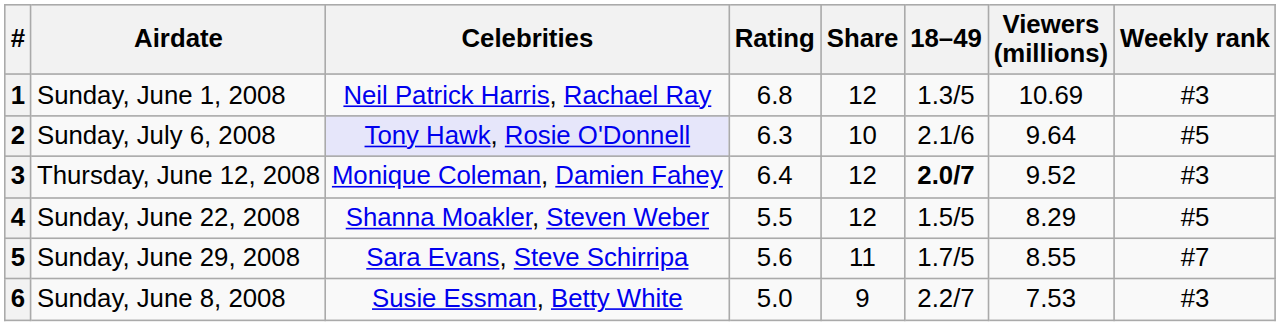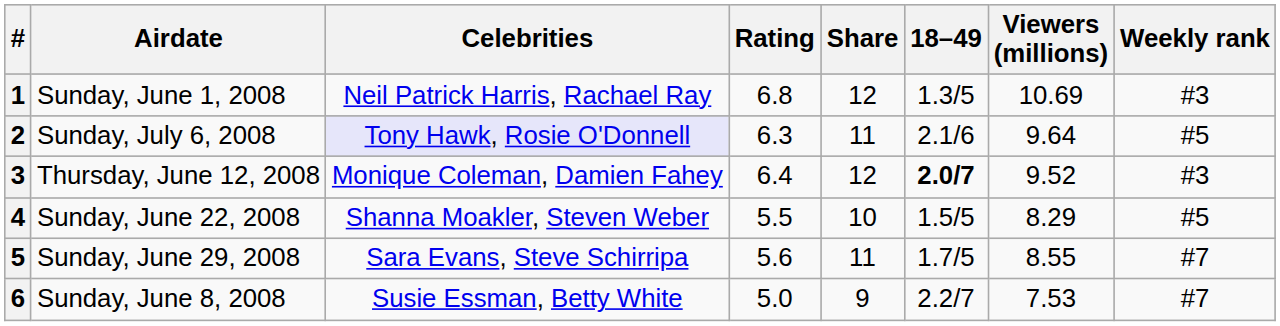2 | Share: 10 -> 11
4 | Share: 12 -> 10
6 | Weekly rank: #3 -> #7
